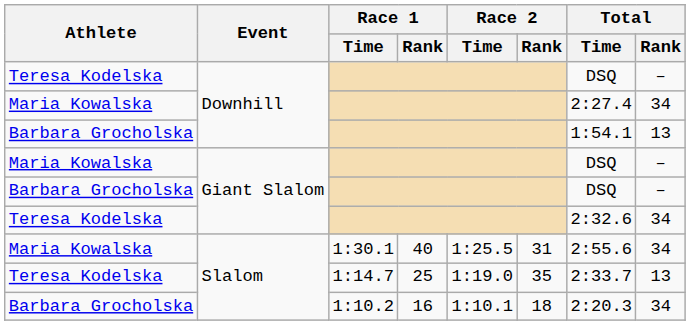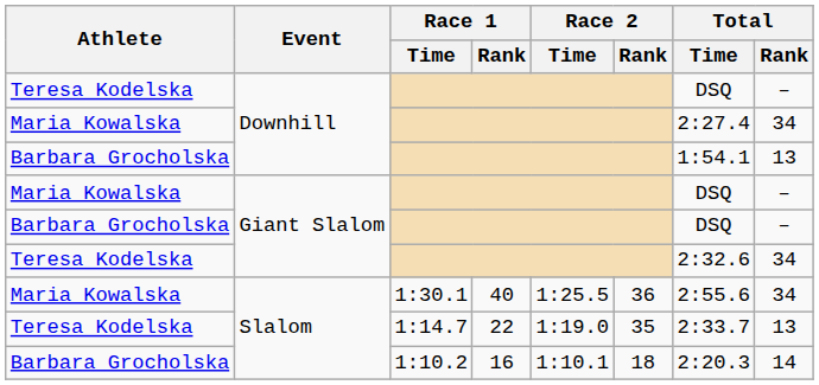1:30.1 | Race 2 / Rank: 31 -> 36
1:14.7 | Race 1 / Rank: 25 -> 22
1:10.2 | Total / Rank: 34 -> 14
